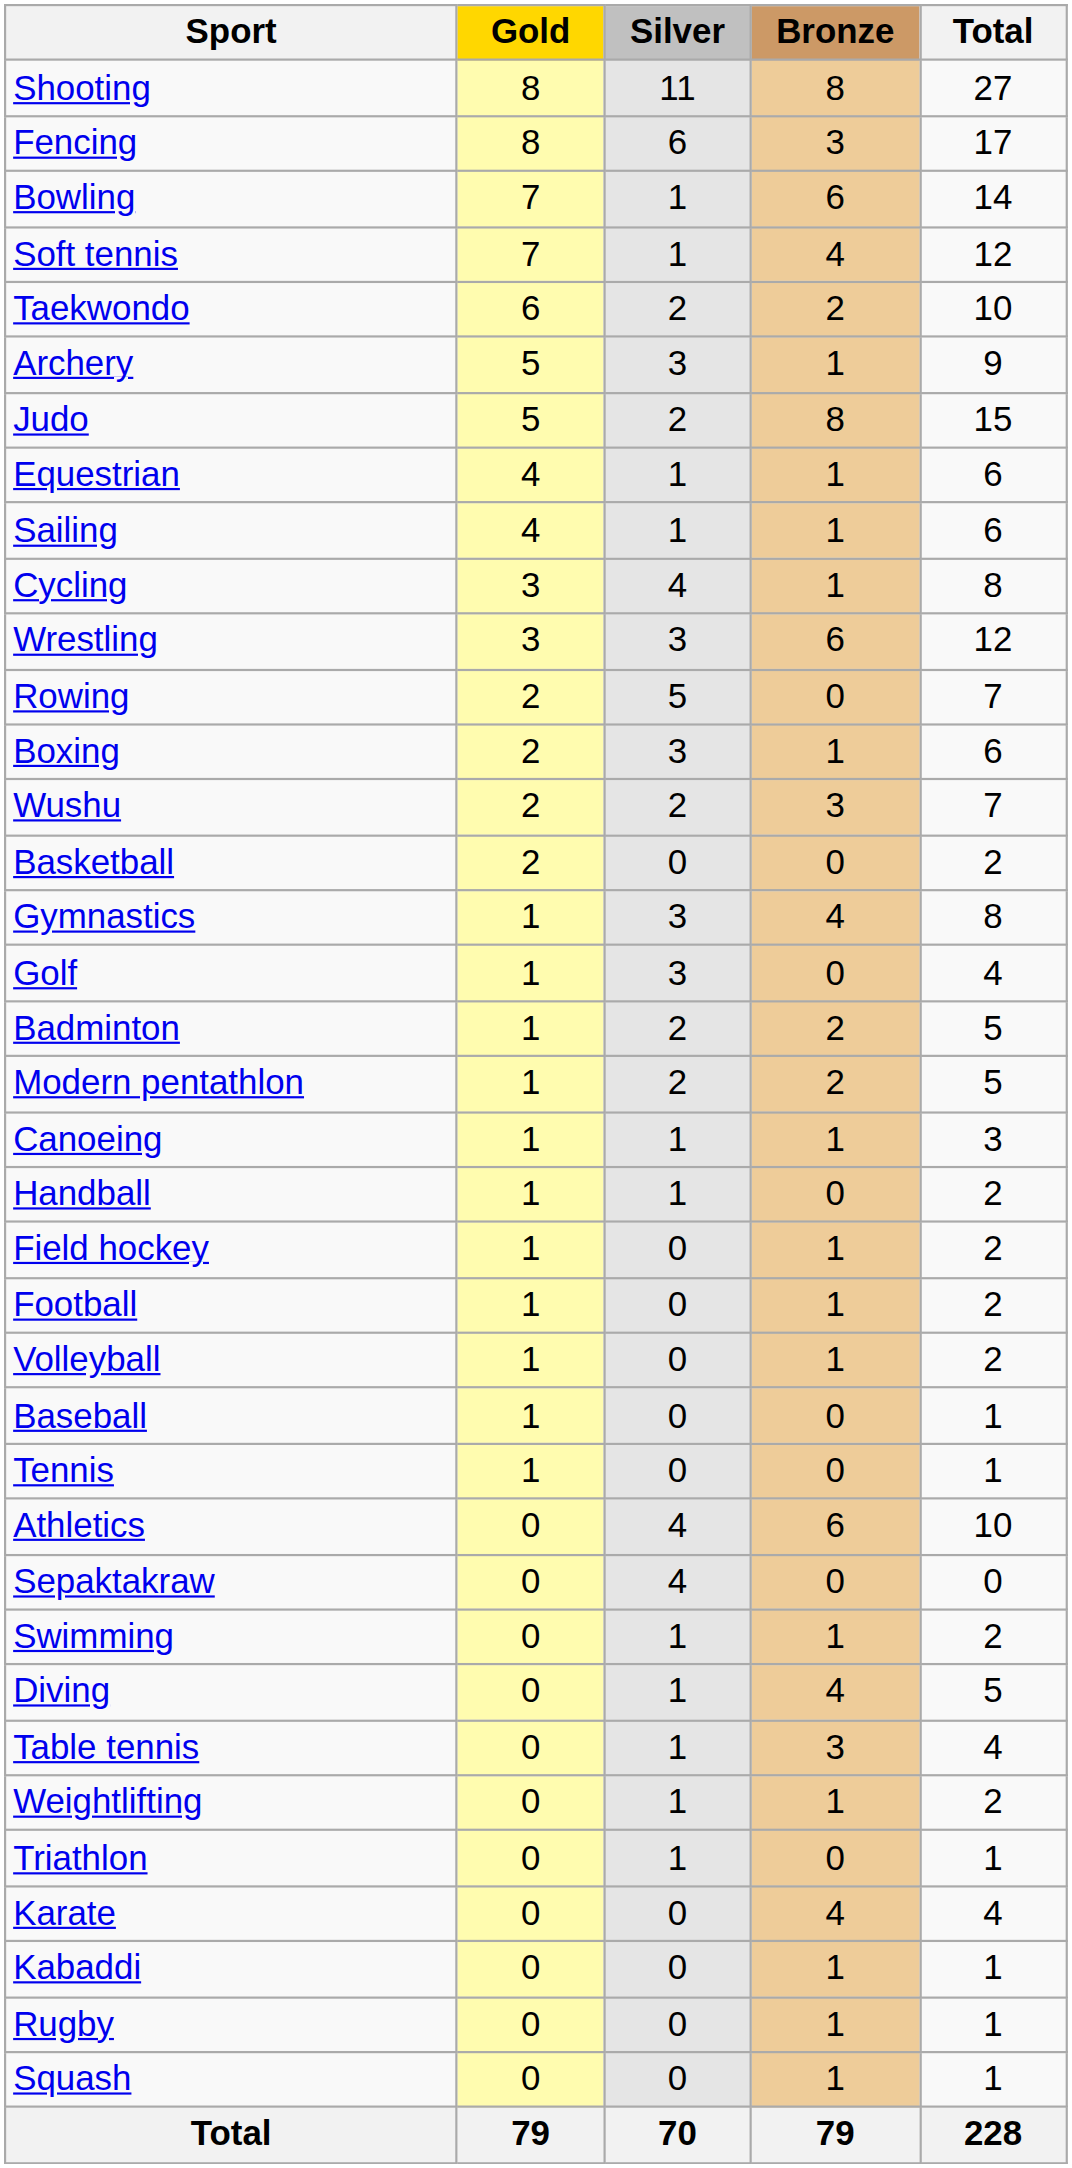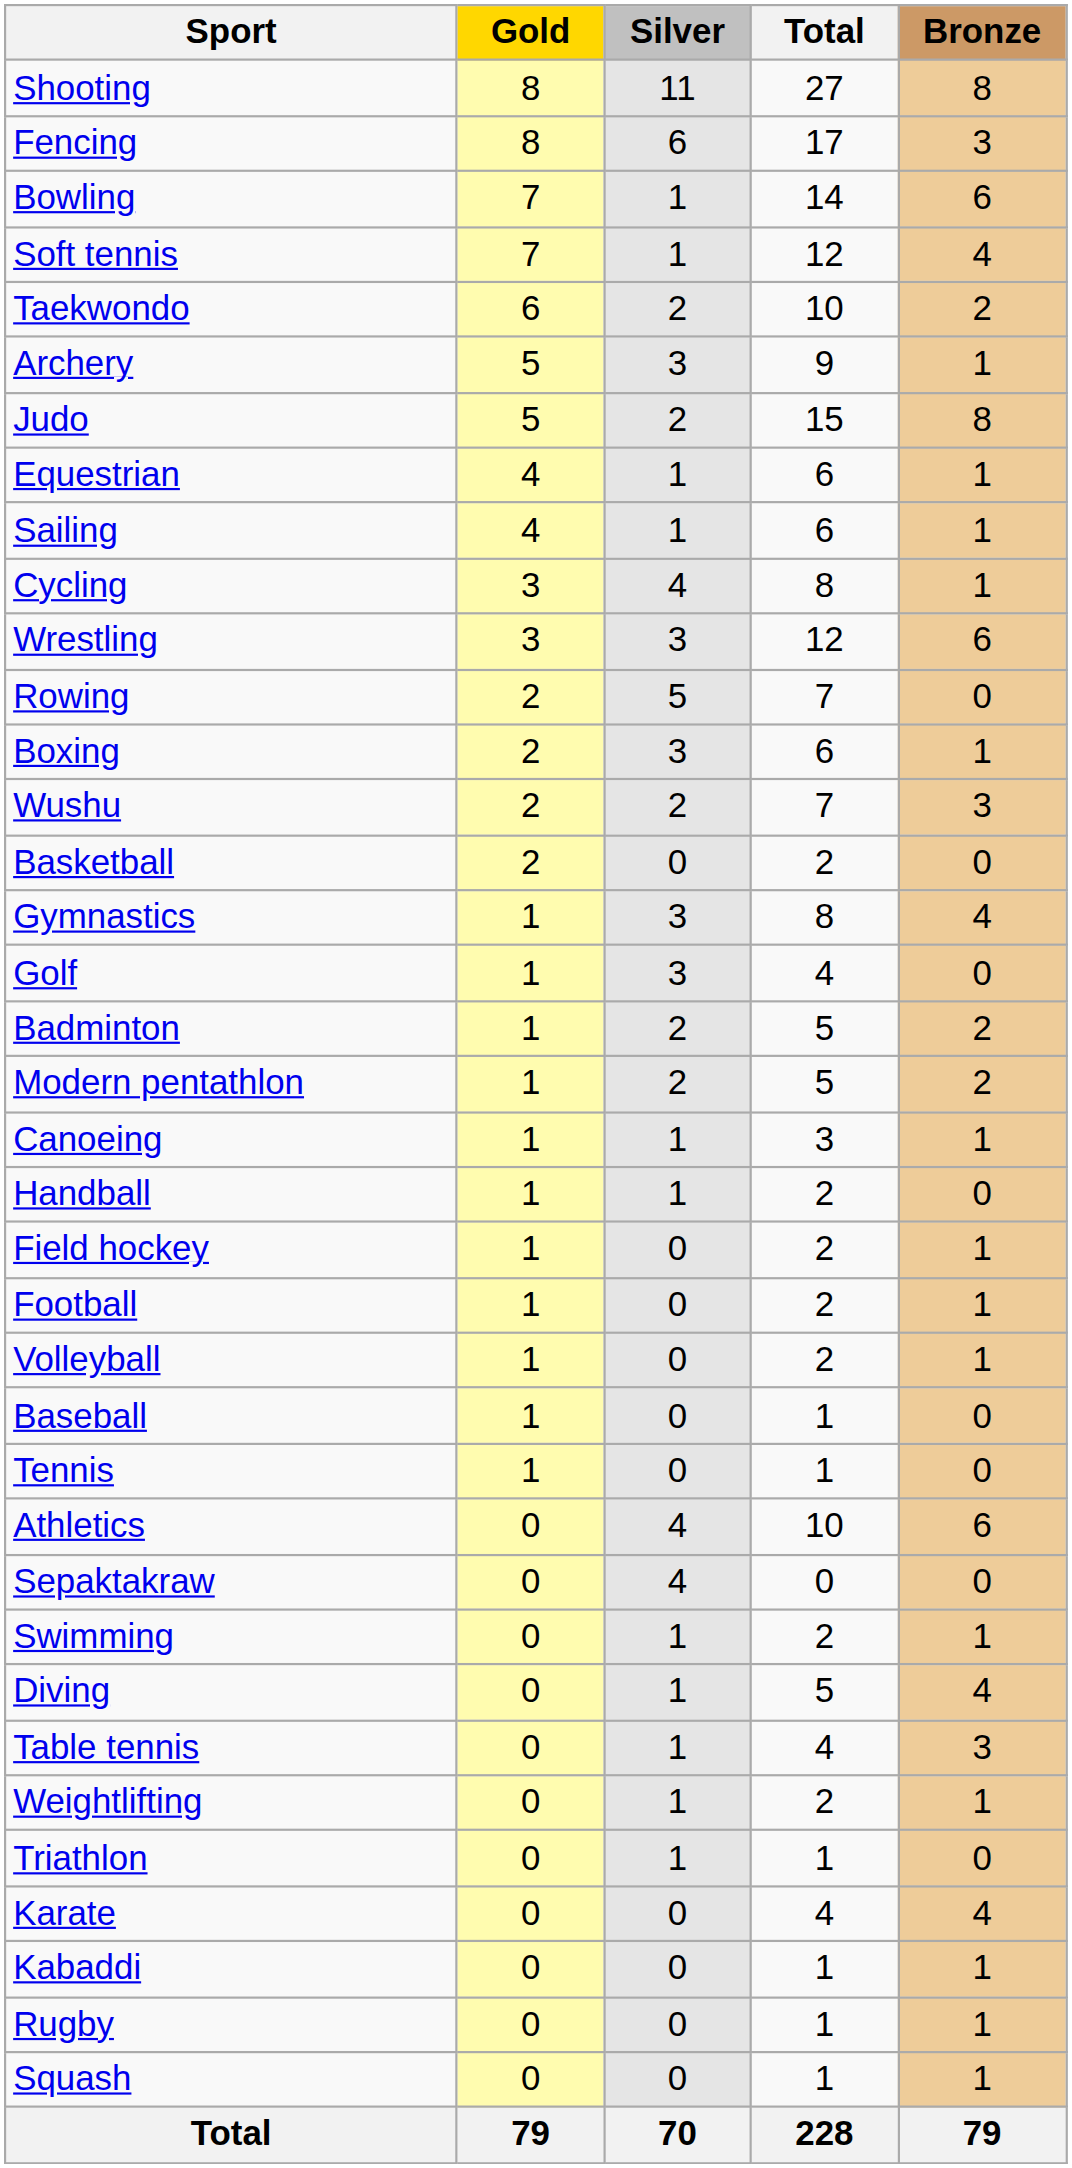columns swapped: Bronze <-> Total
